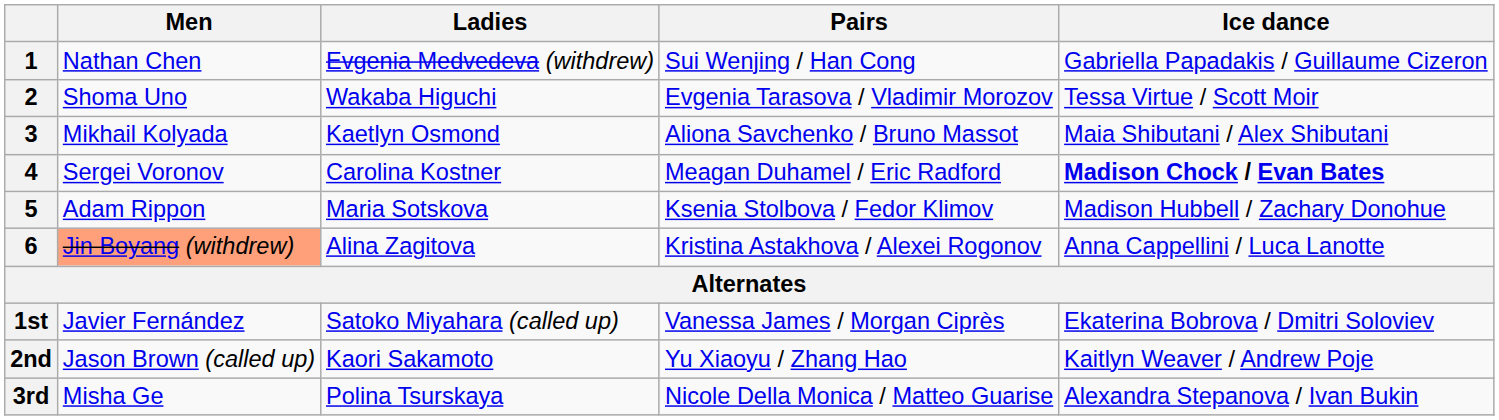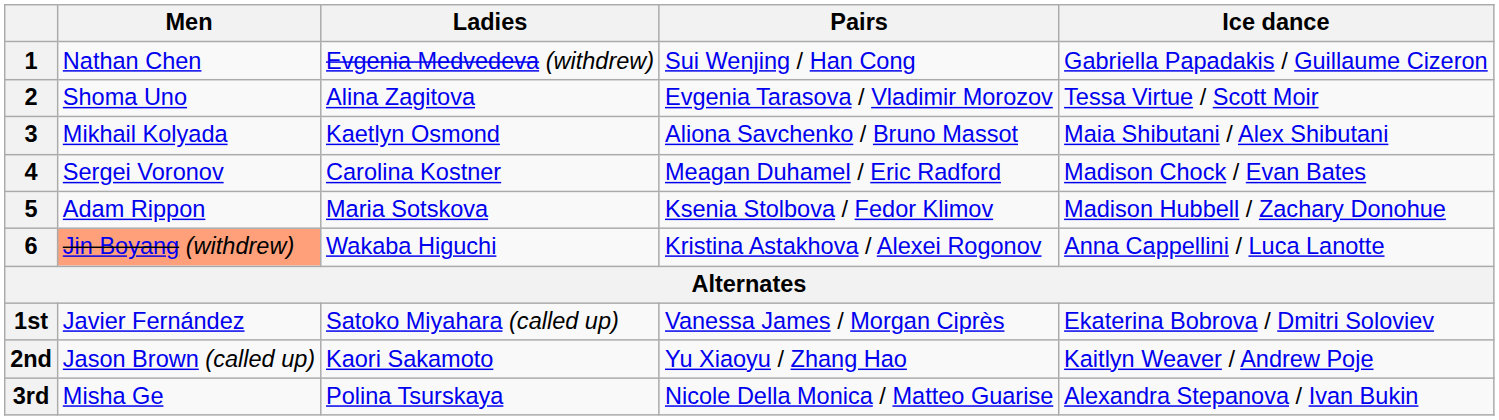2 | Ladies: Wakaba Higuchi -> Alina Zagitova
4 | Ice dance: bold -> normal
6 | Ladies: Alina Zagitova -> Wakaba Higuchi
